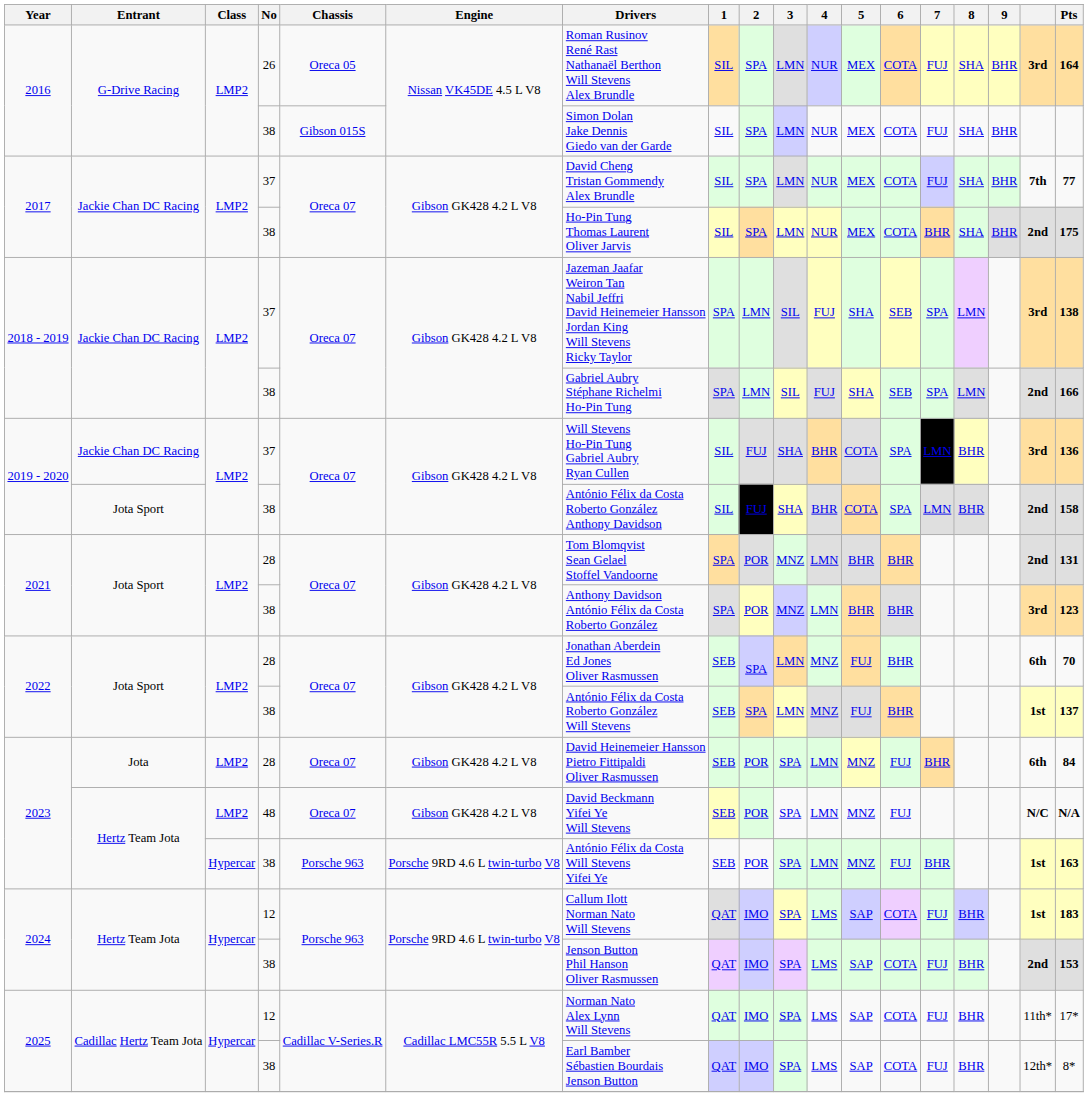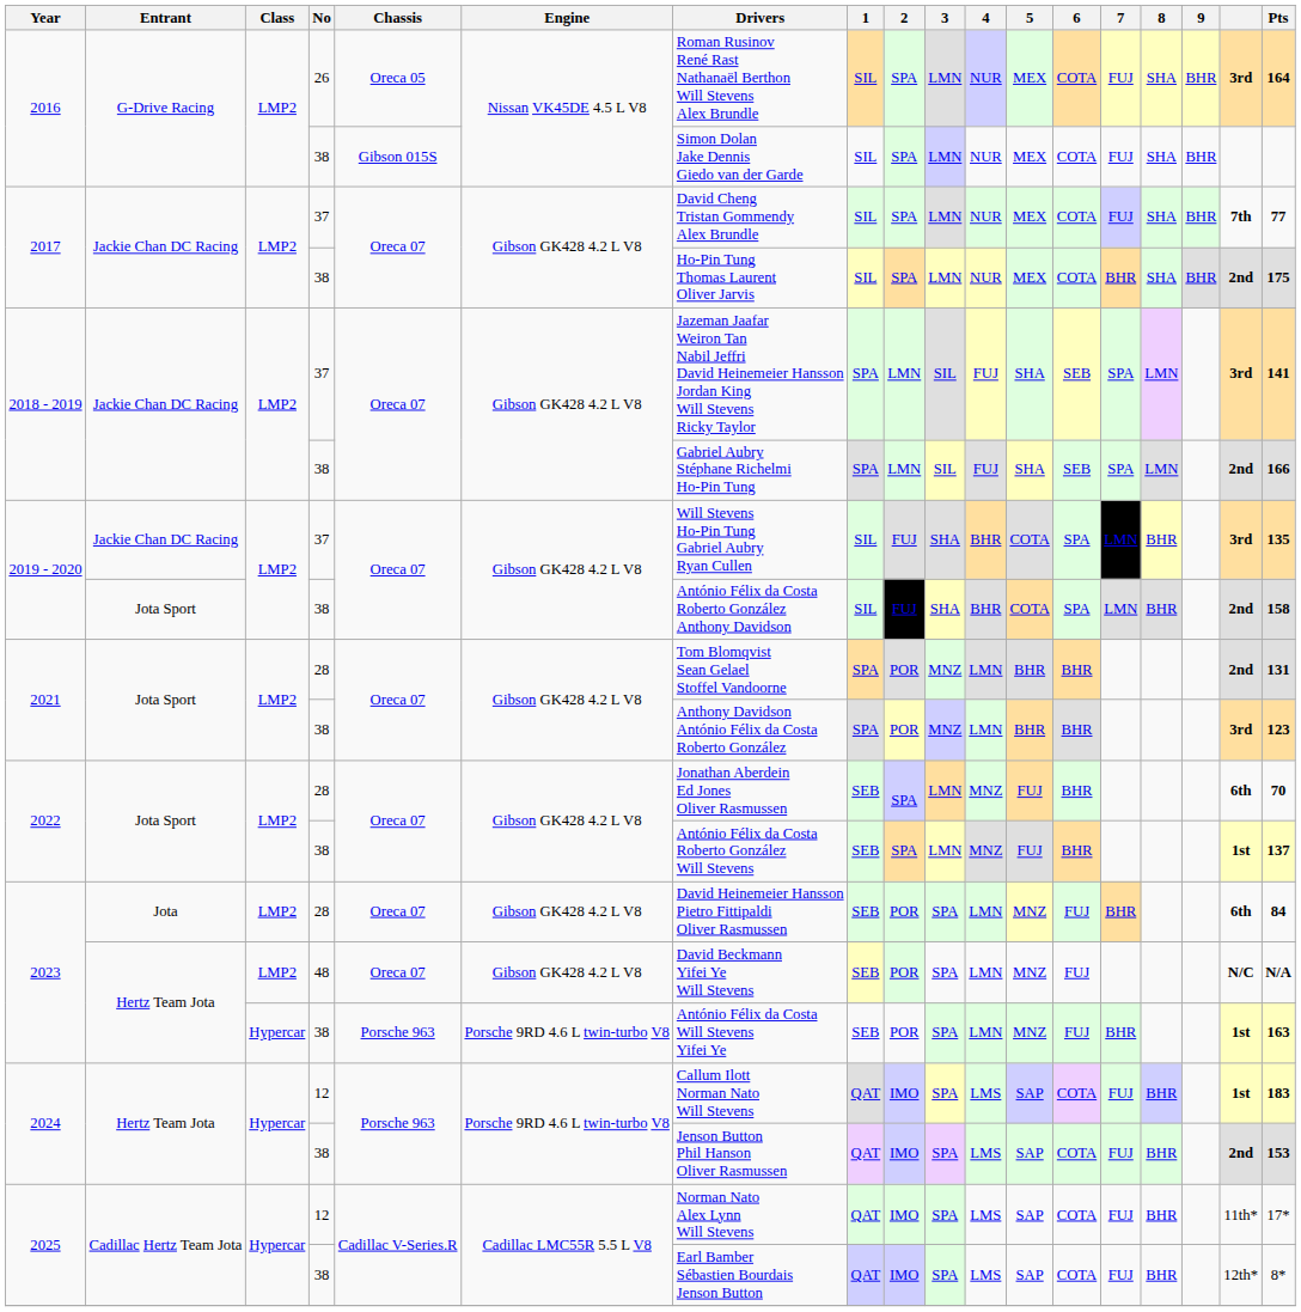2018 - 2019 / 37 | Pts: 138 -> 141
2019 - 2020 / 37 | Pts: 136 -> 135
